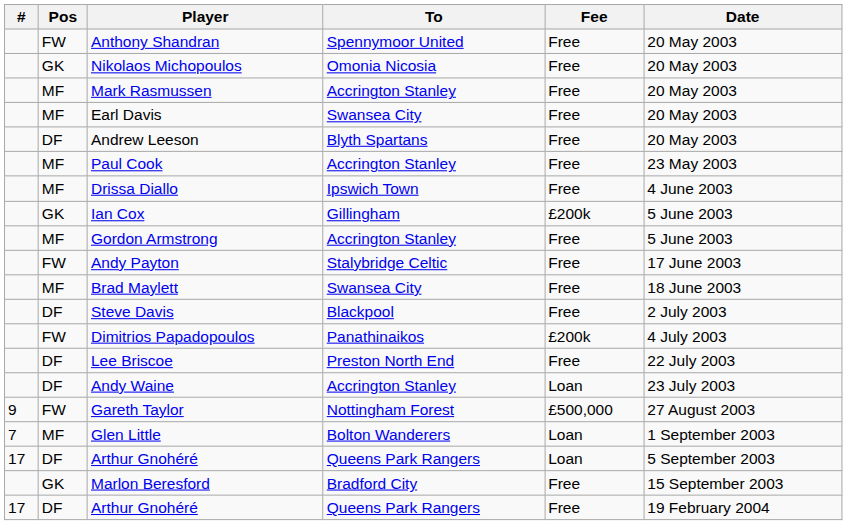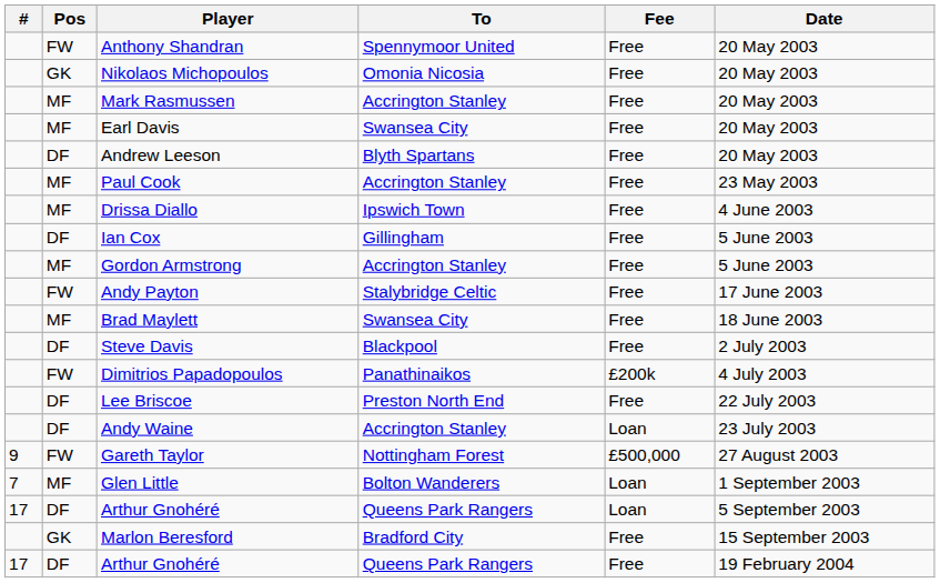Ian Cox | Pos: GK -> DF
Ian Cox | Fee: £200k -> Free
